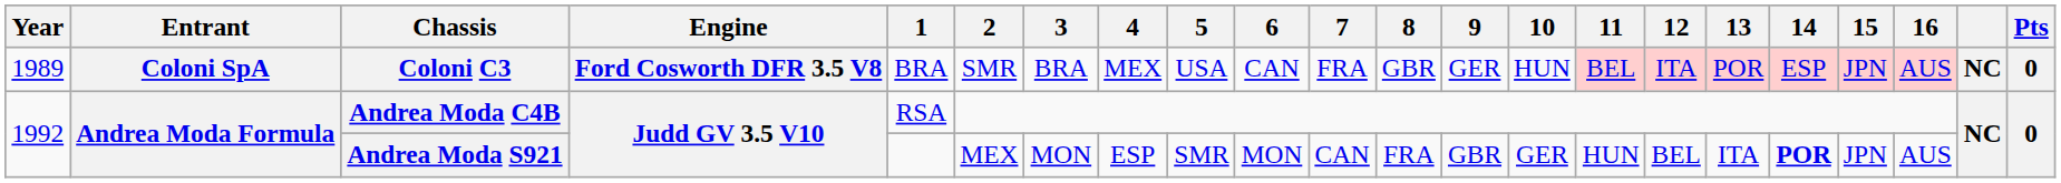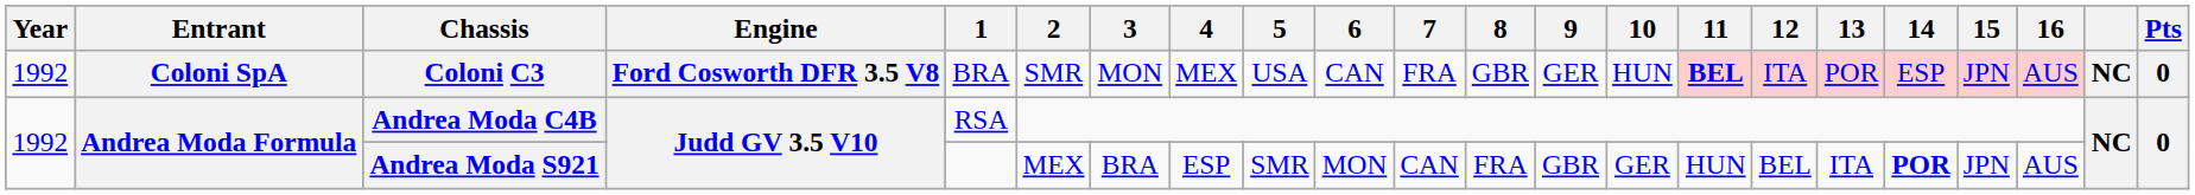Coloni C3 | Year: 1989 -> 1992
Coloni C3 | 3: BRA -> MON
Coloni C3 | 11: normal -> bold
Andrea Moda S921 | 3: MON -> BRA
